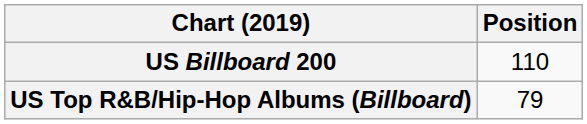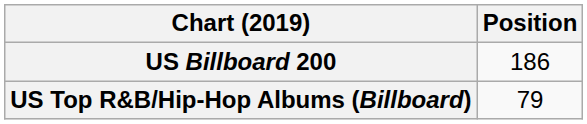US Billboard 200 | Position: 110 -> 186
